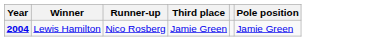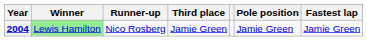+ column: Fastest lap | Jamie Green
2004 | Winner: no background -> lightgreen background
